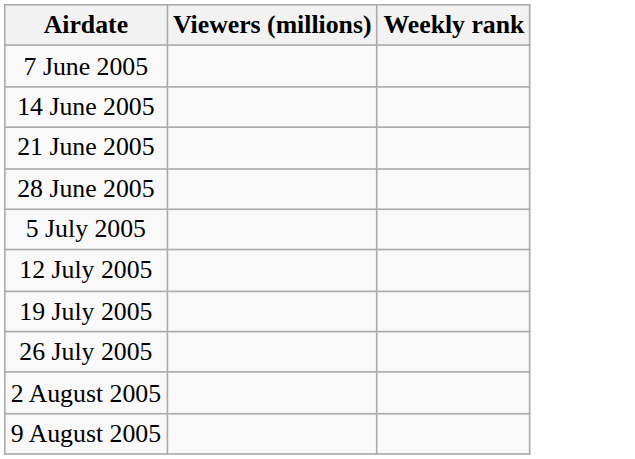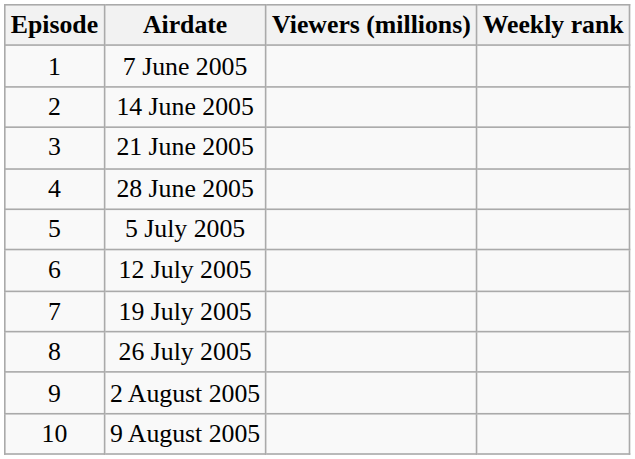+ column: Episode | 1 | 2 | 3 | 4 | 5 | 6 | 7 | 8 | 9 | 10
